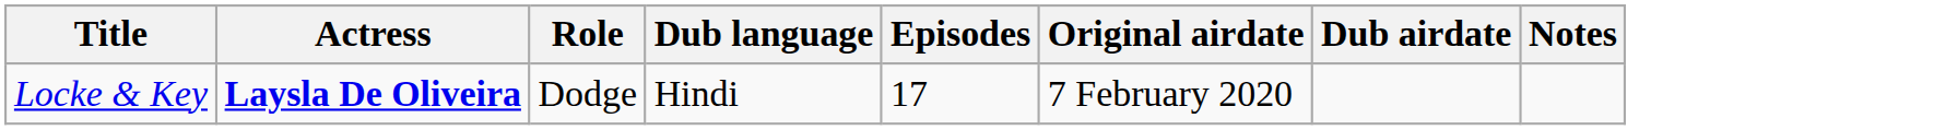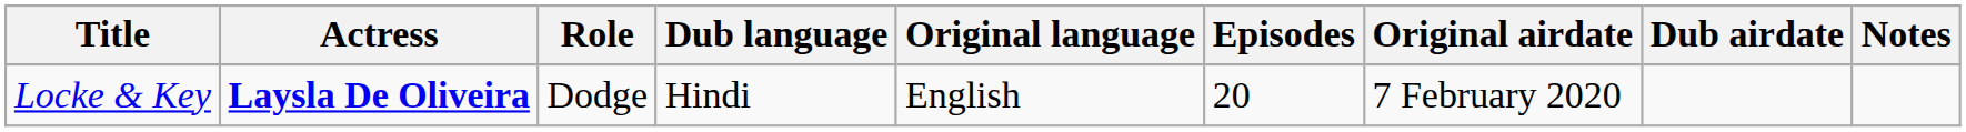+ column: Original language | English
Locke & Key | Episodes: 17 -> 20
